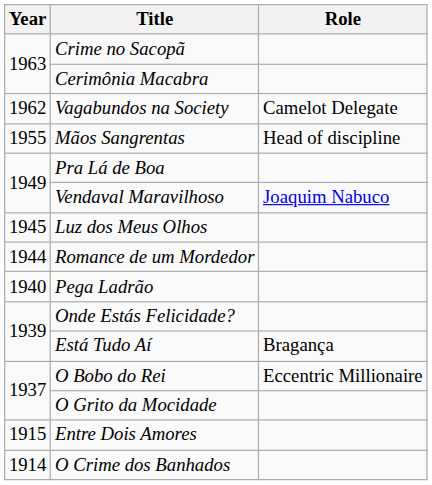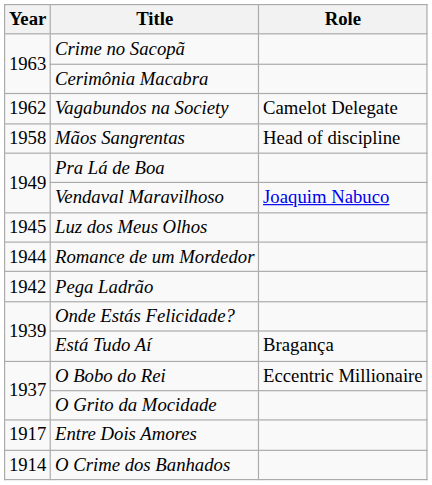Mãos Sangrentas | Year: 1955 -> 1958
Pega Ladrão | Year: 1940 -> 1942
Entre Dois Amores | Year: 1915 -> 1917
